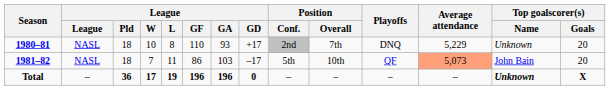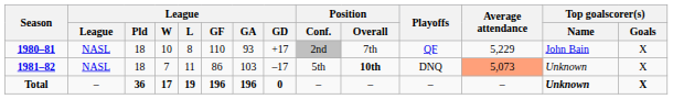1980–81 | Playoffs: DNQ -> QF
1980–81 | Top goalscorer(s) / Name: Unknown -> John Bain
1980–81 | Top goalscorer(s) / Goals: 20 -> X
1981–82 | Position / Overall: normal -> bold
1981–82 | Playoffs: QF -> DNQ
1981–82 | Top goalscorer(s) / Name: John Bain -> Unknown
1981–82 | Top goalscorer(s) / Goals: 20 -> X
